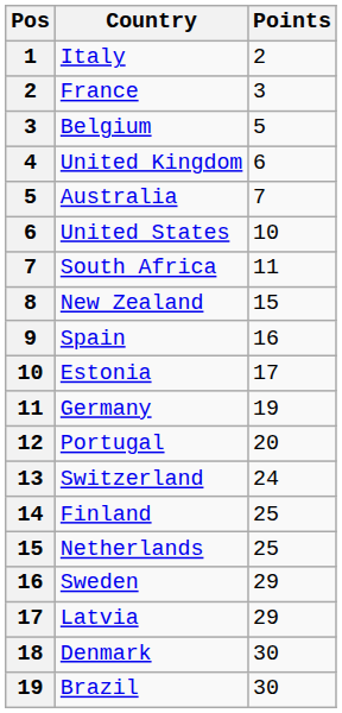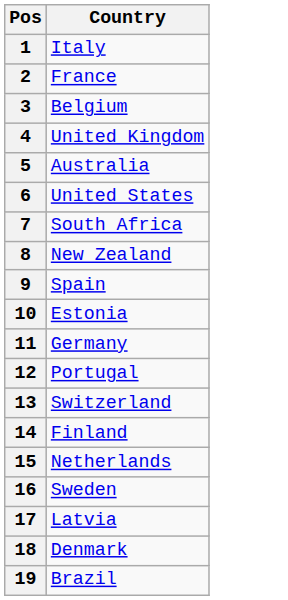- column: Points | 2 | 3 | 5 | 6 | 7 | 10 | 11 | 15 | 16 | 17 | 19 | 20 | 24 | 25 | 25 | 29 | 29 | 30 | 30
